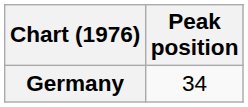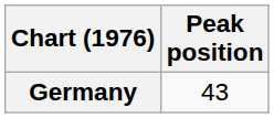Germany | Peak position: 34 -> 43
